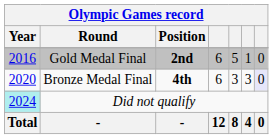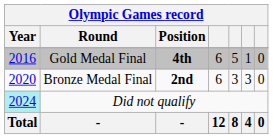Gold Medal Final | Position: 2nd -> 4th
Bronze Medal Final | Position: 4th -> 2nd
Bronze Medal Final | column 7: lavender background -> no background
